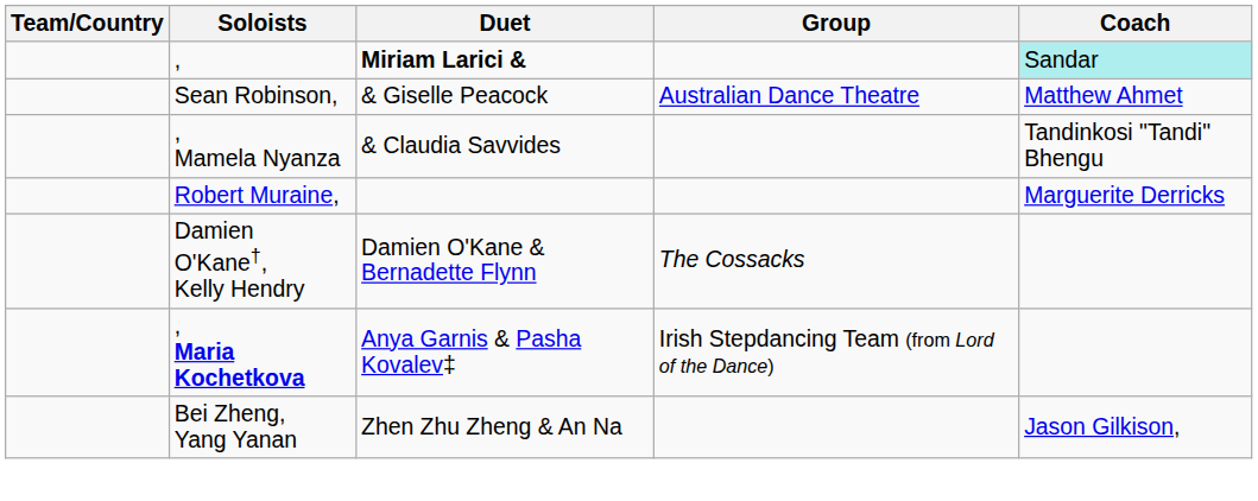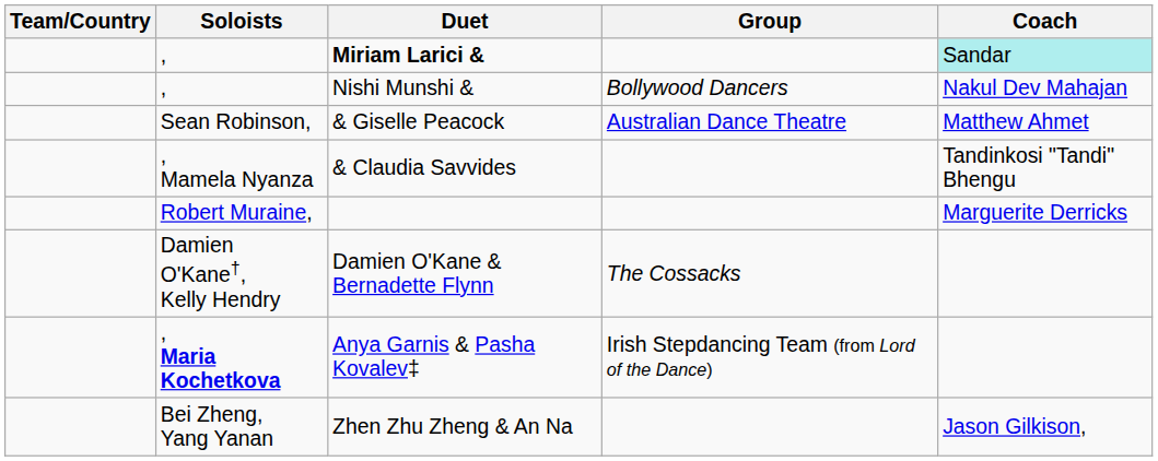+ row: , | Nishi Munshi & | Bollywood Dancers | Nakul Dev Mahajan
